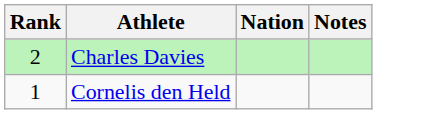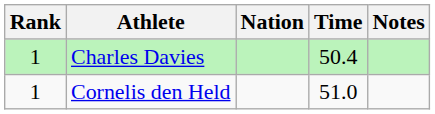+ column: Time | 50.4 | 51.0
Charles Davies | Rank: 2 -> 1
